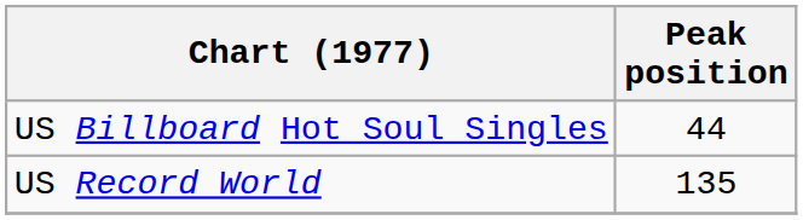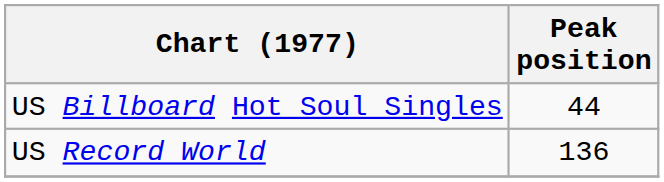US Record World | Peak position: 135 -> 136
